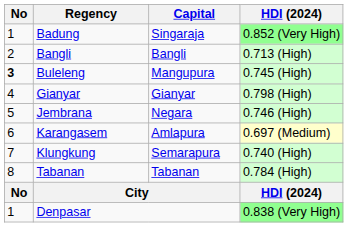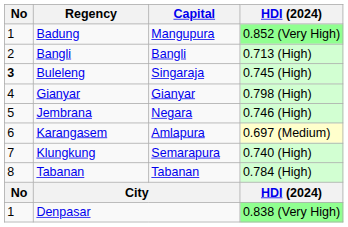Badung | Capital: Singaraja -> Mangupura
Buleleng | Capital: Mangupura -> Singaraja
